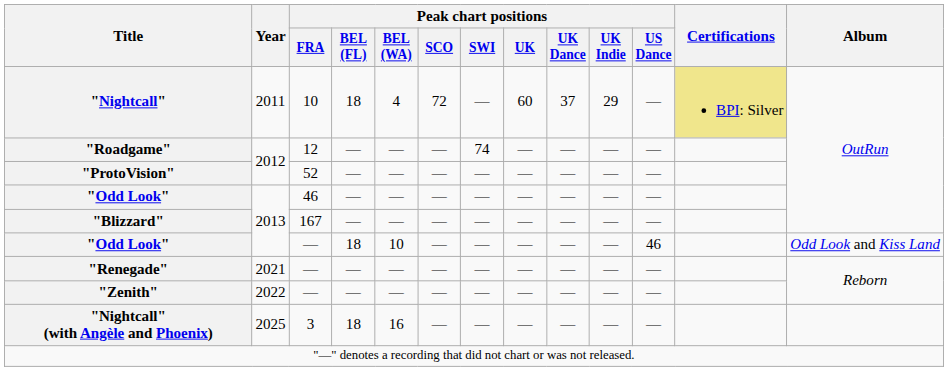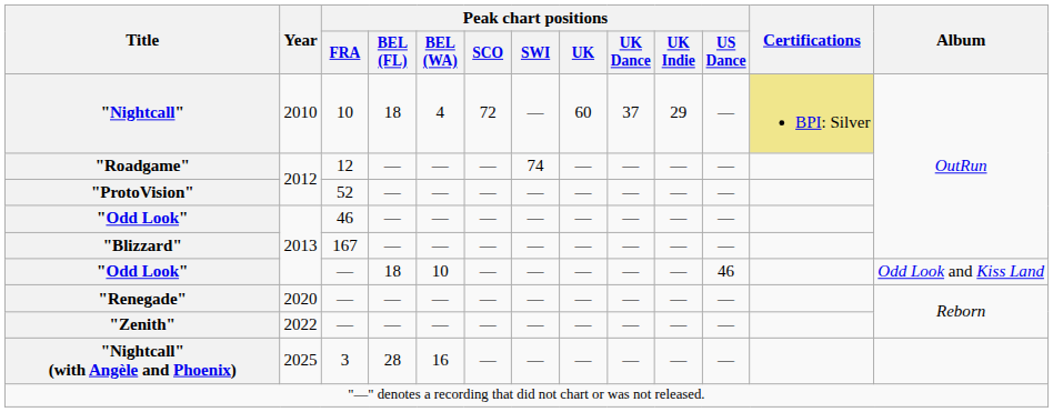"Nightcall" | Year: 2011 -> 2010
"Renegade" | Year: 2021 -> 2020
"Nightcall" (with Angèle and Phoenix) | Peak chart positions / BEL (FL): 18 -> 28
